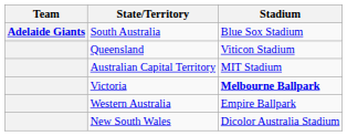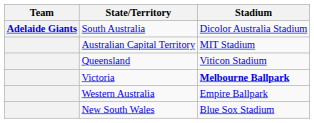South Australia | Stadium: Blue Sox Stadium -> Dicolor Australia Stadium
rows swapped: Queensland <-> Australian Capital Territory
New South Wales | Stadium: Dicolor Australia Stadium -> Blue Sox Stadium
